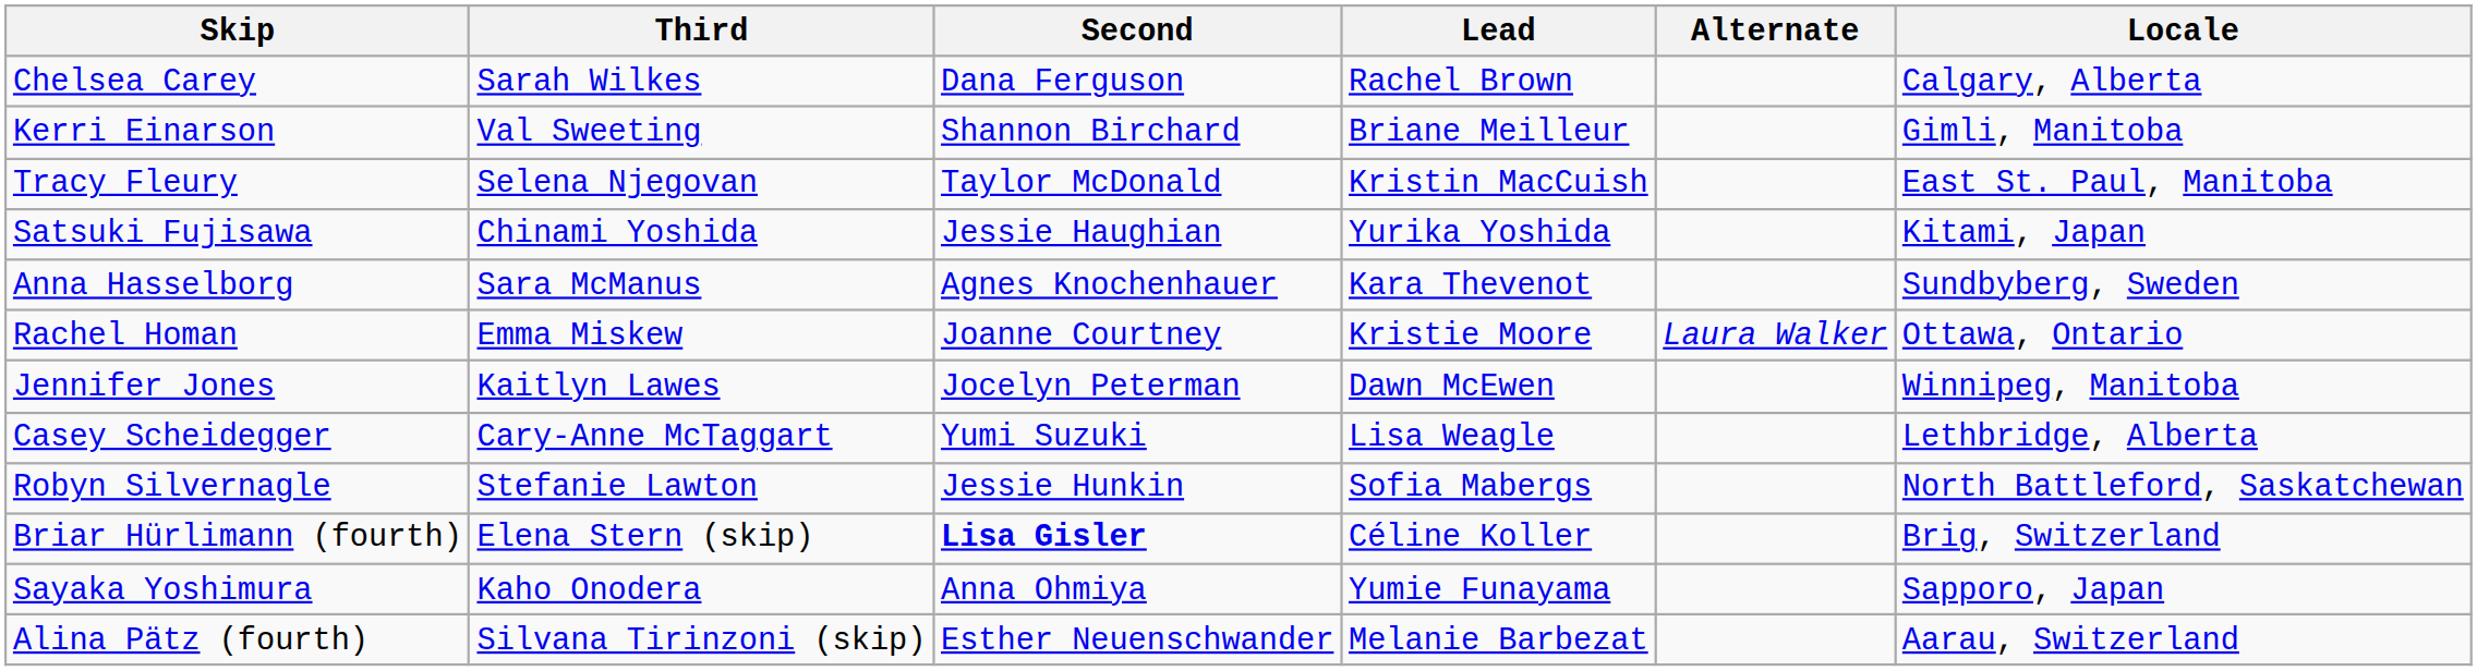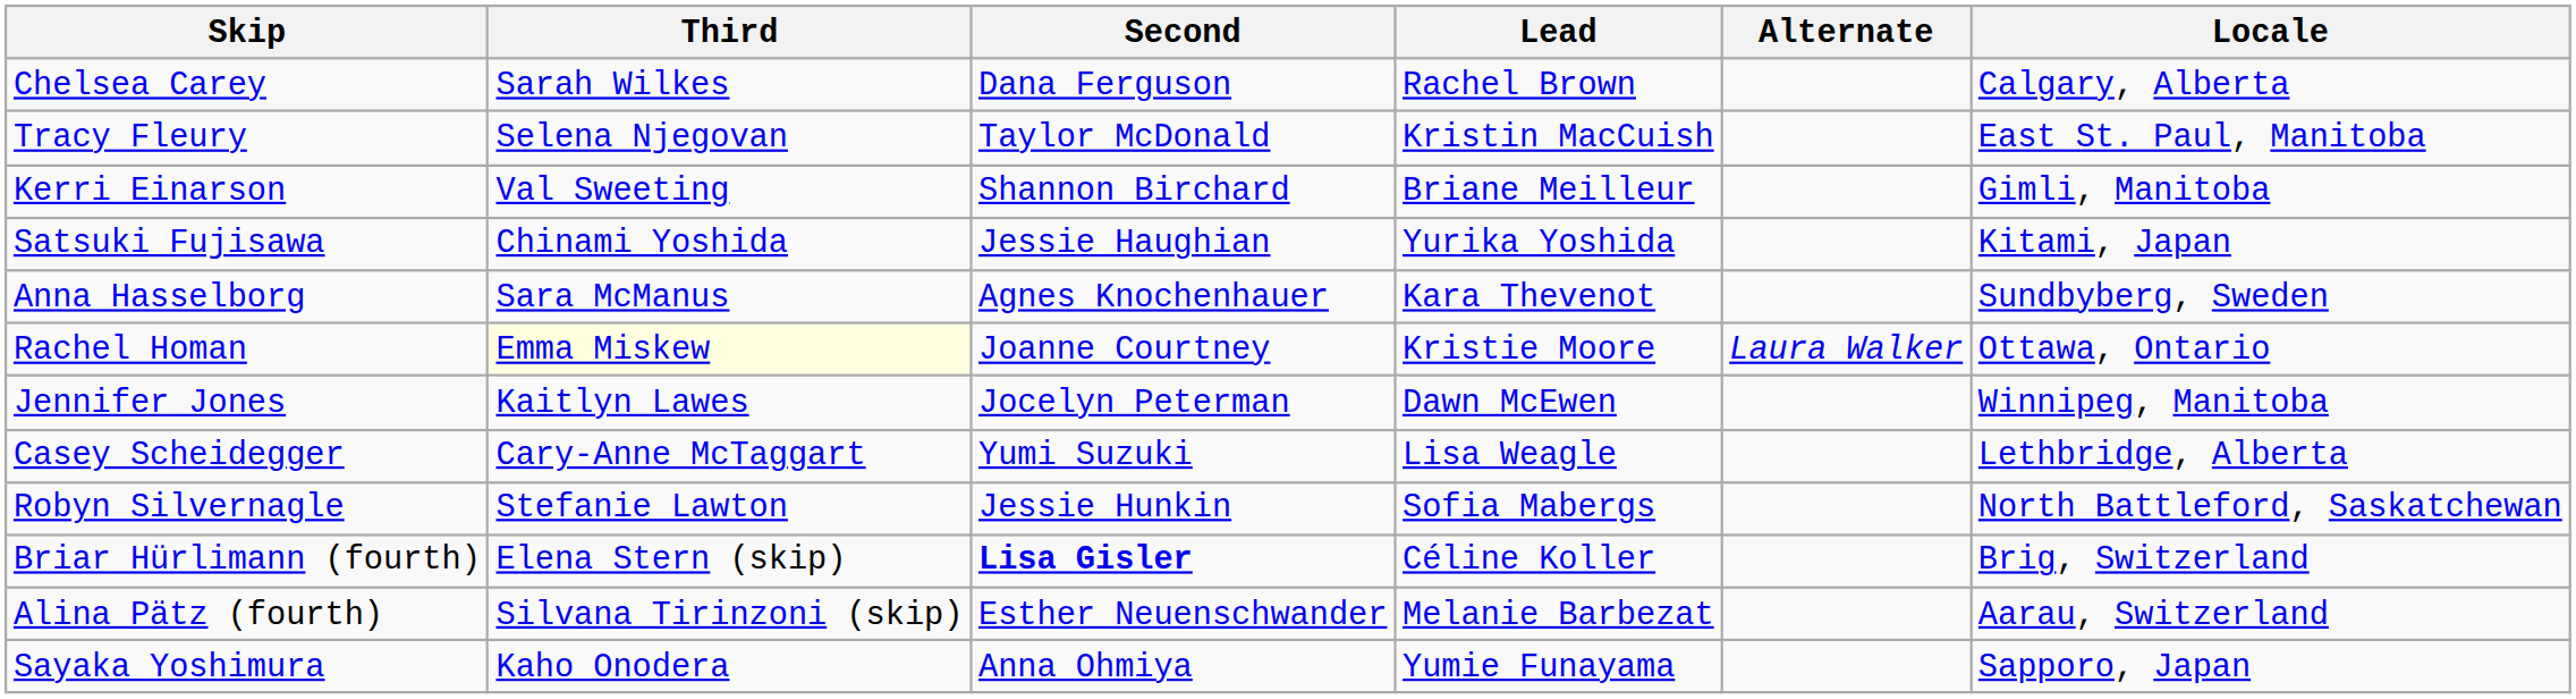rows swapped: Kerri Einarson <-> Tracy Fleury
Rachel Homan | Third: no background -> lightyellow background
rows swapped: Alina Pätz (fourth) <-> Sayaka Yoshimura
